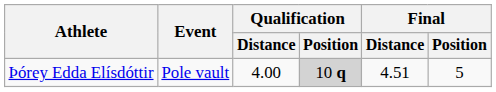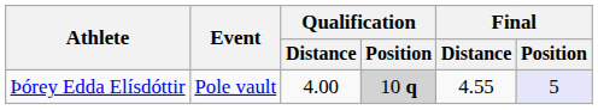Þórey Edda Elísdóttir | Final / Distance: 4.51 -> 4.55
Þórey Edda Elísdóttir | Final / Position: no background -> lavender background
